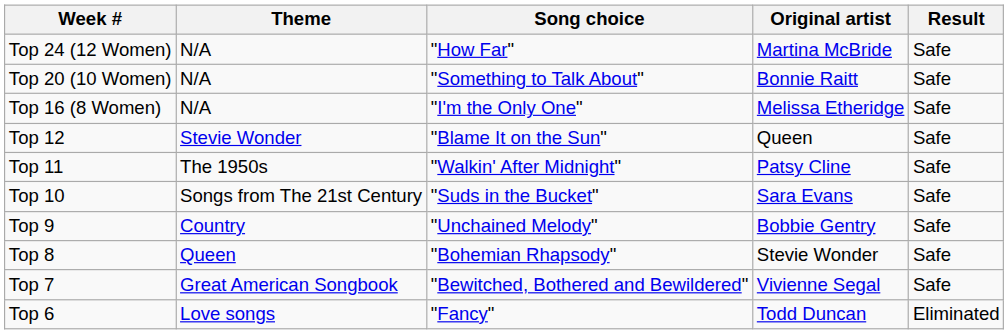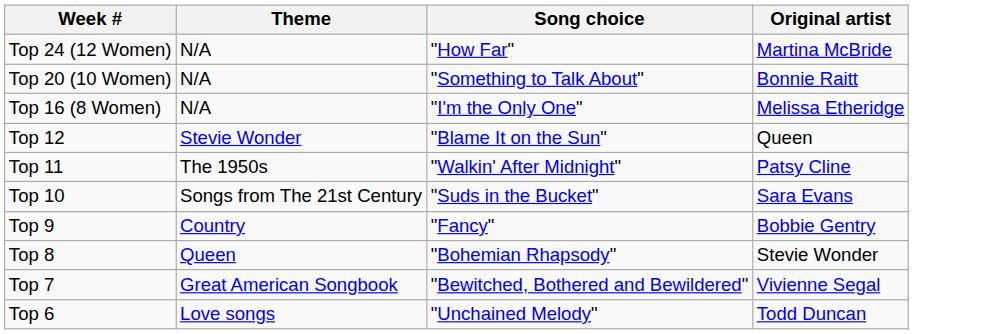- column: Result | Safe | Safe | Safe | Safe | Safe | Safe | Safe | Safe | Safe | Eliminated
Top 9 | Song choice: "Unchained Melody" -> "Fancy"
Top 6 | Song choice: "Fancy" -> "Unchained Melody"
